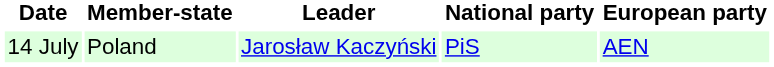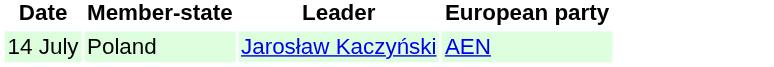- column: National party | PiS
